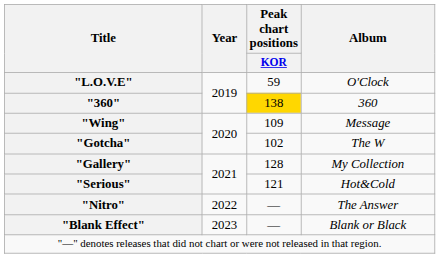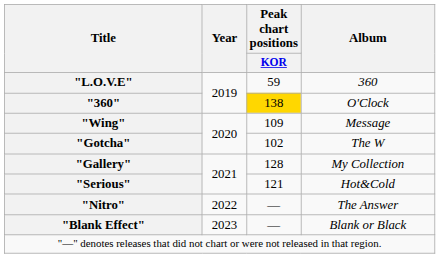"L.O.V.E" | Album: O'Clock -> 360
"360" | Album: 360 -> O'Clock
